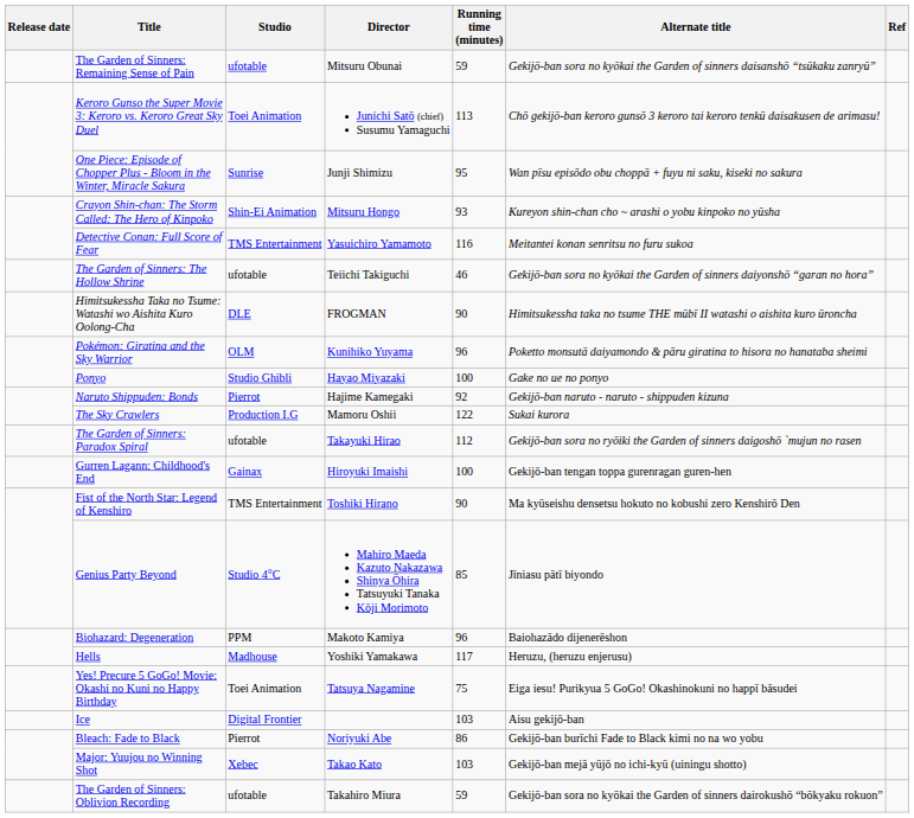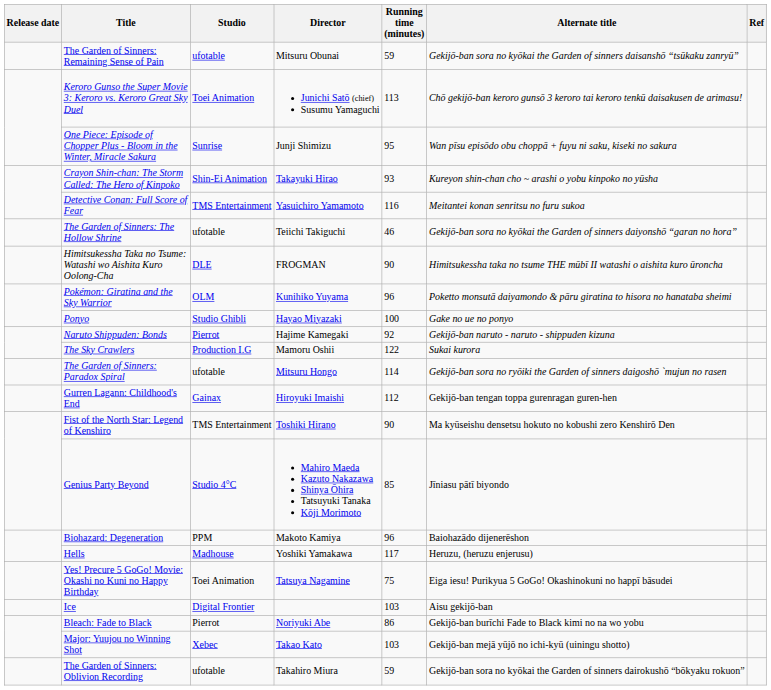Crayon Shin-chan: The Storm Called: The Hero of Kinpoko | Director: Mitsuru Hongo -> Takayuki Hirao
The Garden of Sinners: Paradox Spiral | Director: Takayuki Hirao -> Mitsuru Hongo
The Garden of Sinners: Paradox Spiral | Running time (minutes): 112 -> 114
Gurren Lagann: Childhood's End | Running time (minutes): 100 -> 112
